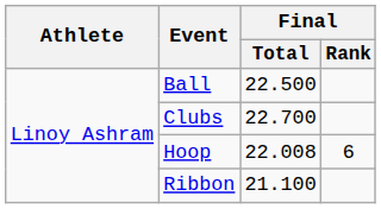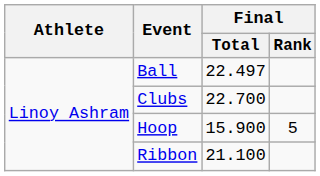Ball | Final / Total: 22.500 -> 22.497
Hoop | Final / Total: 22.008 -> 15.900
Hoop | Final / Rank: 6 -> 5
